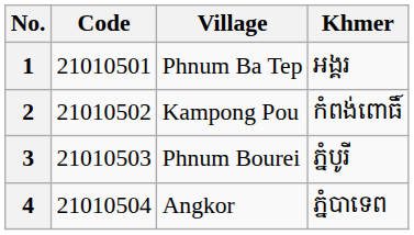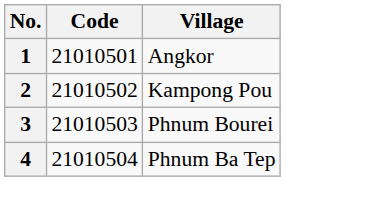- column: Khmer | អង្គរ | កំពង់ពោធិ៍ | ភ្នំបូរី | ភ្នំបាទេព
1 | Village: Phnum Ba Tep -> Angkor
4 | Village: Angkor -> Phnum Ba Tep
